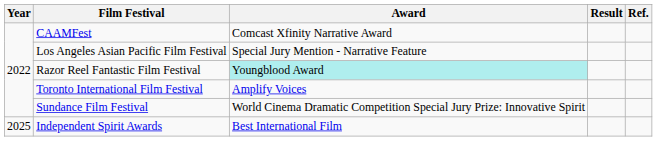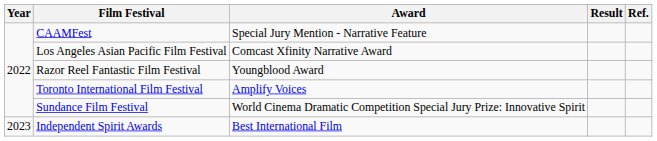CAAMFest | Award: Comcast Xfinity Narrative Award -> Special Jury Mention - Narrative Feature
Los Angeles Asian Pacific Film Festival | Award: Special Jury Mention - Narrative Feature -> Comcast Xfinity Narrative Award
Razor Reel Fantastic Film Festival | Award: paleturquoise background -> no background
Independent Spirit Awards | Year: 2025 -> 2023
